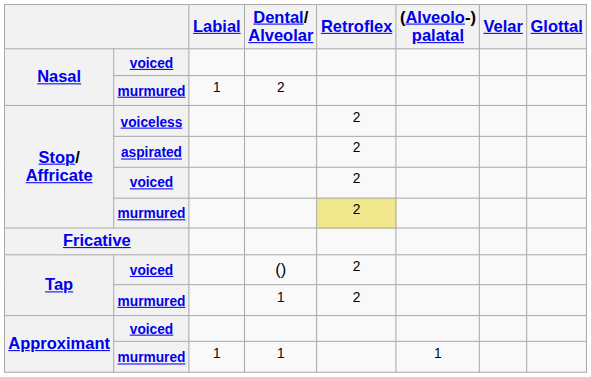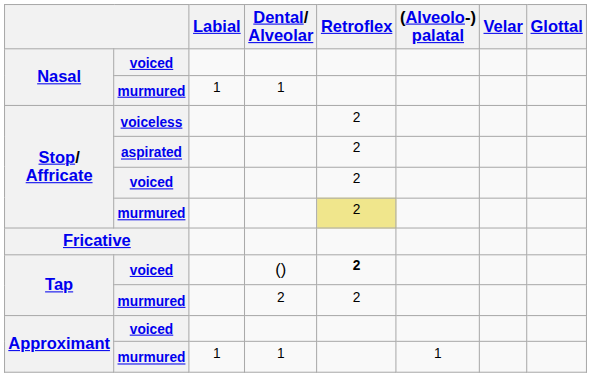Nasal / murmured | Dental/ Alveolar: 2 -> 1
Tap / voiced | Retroflex: normal -> bold
Tap / murmured | Dental/ Alveolar: 1 -> 2
